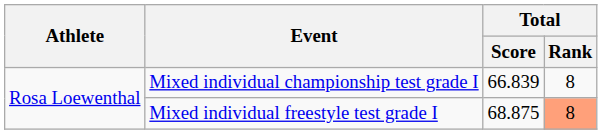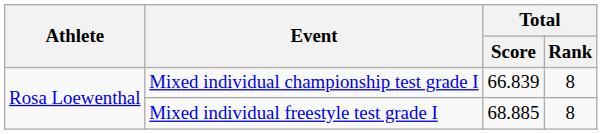Mixed individual freestyle test grade I | Total / Score: 68.875 -> 68.885
Mixed individual freestyle test grade I | Total / Rank: lightsalmon background -> no background
